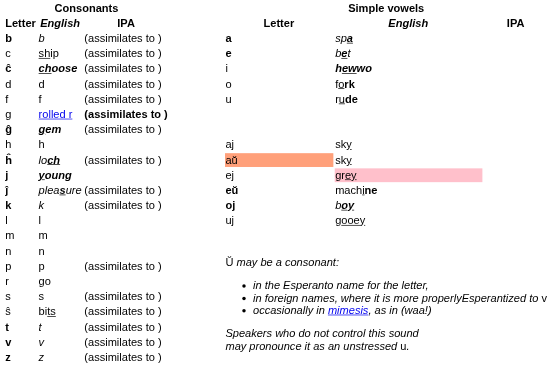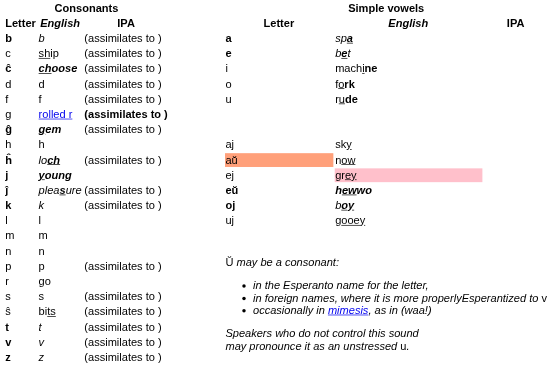ĉ | Simple vowels / English: hewwo -> machine
ĥ | Simple vowels / English: sky -> now
ĵ | Simple vowels / English: machine -> hewwo
